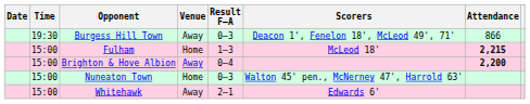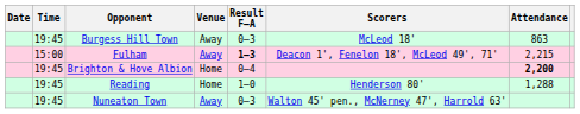Burgess Hill Town | Time: 19:30 -> 19:45
Burgess Hill Town | Scorers: Deacon 1', Fenelon 18', McLeod 49', 71' -> McLeod 18'
Burgess Hill Town | Attendance: 866 -> 863
Fulham | Venue: Home -> Away
Fulham | Result F–A: normal -> bold
Fulham | Scorers: McLeod 18' -> Deacon 1', Fenelon 18', McLeod 49', 71'
Fulham | Attendance: bold -> normal
Brighton & Hove Albion | Time: 15:00 -> 19:45
Brighton & Hove Albion | Venue: Away -> Home
+ row: 19:45 | Reading | Home | 1–0 | Henderson 80' | 1,288
Nuneaton Town | Time: 15:00 -> 19:45
Nuneaton Town | Venue: Home -> Away
- row: 15:00 | Whitehawk | Away | 2–1 | Edwards 6'
